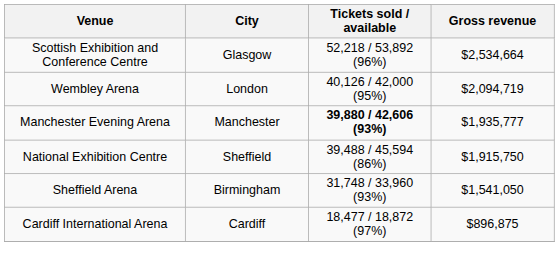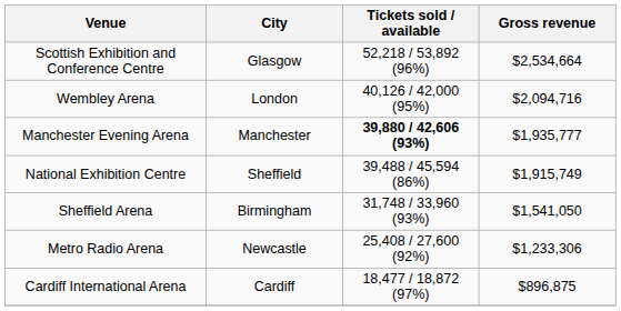Wembley Arena | Gross revenue: $2,094,719 -> $2,094,716
National Exhibition Centre | Gross revenue: $1,915,750 -> $1,915,749
+ row: Metro Radio Arena | Newcastle | 25,408 / 27,600 (92%) | $1,233,306
